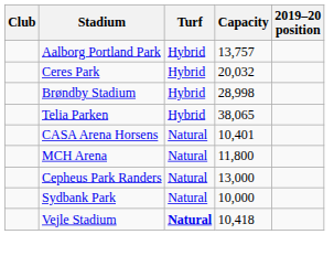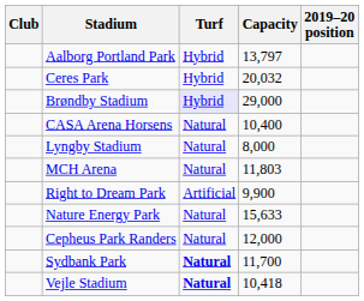Aalborg Portland Park | Capacity: 13,757 -> 13,797
Brøndby Stadium | Turf: no background -> lavender background
Brøndby Stadium | Capacity: 28,998 -> 29,000
- row: Telia Parken | Hybrid | 38,065
CASA Arena Horsens | Capacity: 10,401 -> 10,400
+ row: Lyngby Stadium | Natural | 8,000
MCH Arena | Capacity: 11,800 -> 11,803
+ row: Right to Dream Park | Artificial | 9,900
+ row: Nature Energy Park | Natural | 15,633
Cepheus Park Randers | Capacity: 13,000 -> 12,000
Sydbank Park | Turf: normal -> bold
Sydbank Park | Capacity: 10,000 -> 11,700
